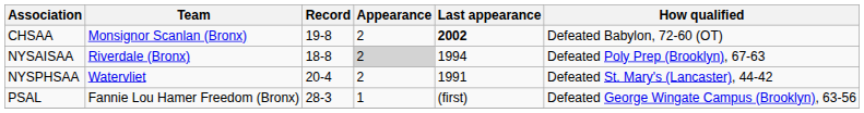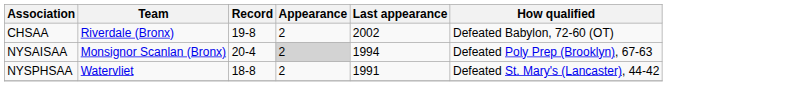CHSAA | Team: Monsignor Scanlan (Bronx) -> Riverdale (Bronx)
CHSAA | Last appearance: bold -> normal
NYSAISAA | Team: Riverdale (Bronx) -> Monsignor Scanlan (Bronx)
NYSAISAA | Record: 18-8 -> 20-4
NYSPHSAA | Record: 20-4 -> 18-8
- row: PSAL | Fannie Lou Hamer Freedom (Bronx) | 28-3 | 1 | (first) | Defeated George Wingate Campus (Brooklyn), 63-56
